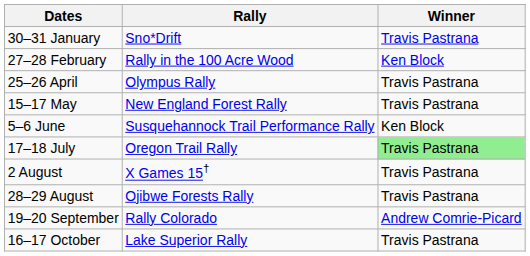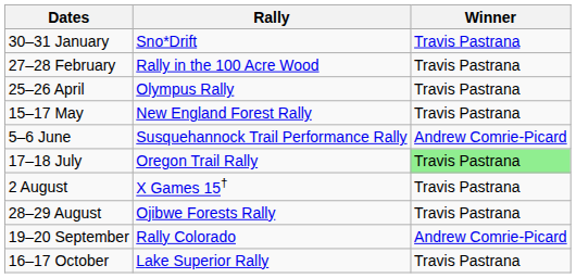27–28 February | Winner: Ken Block -> Travis Pastrana
5–6 June | Winner: Ken Block -> Andrew Comrie-Picard
